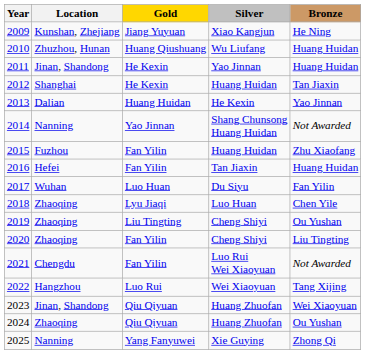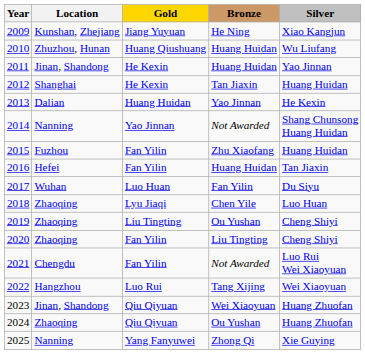columns swapped: Silver <-> Bronze
